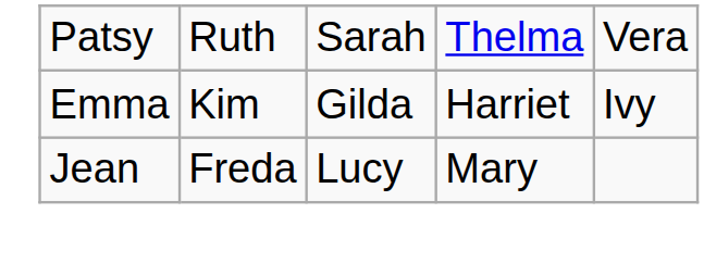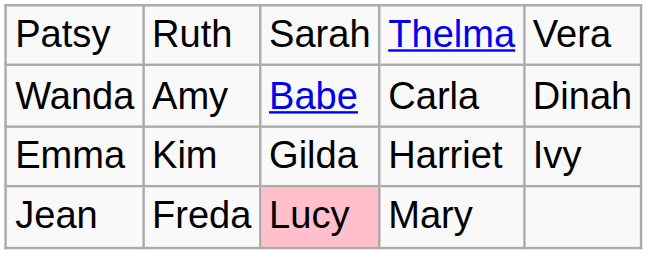+ row: Wanda | Amy | Babe | Carla | Dinah
Jean | column 3: no background -> pink background
